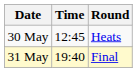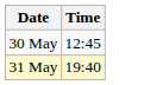- column: Round | Heats | Final
